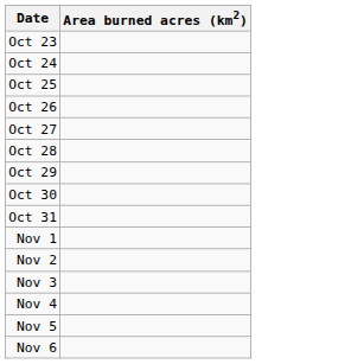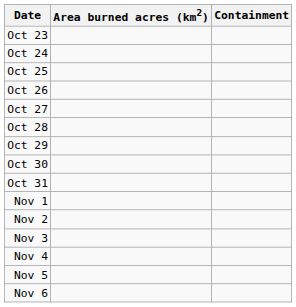+ column: Containment
